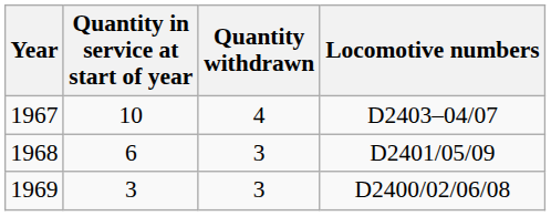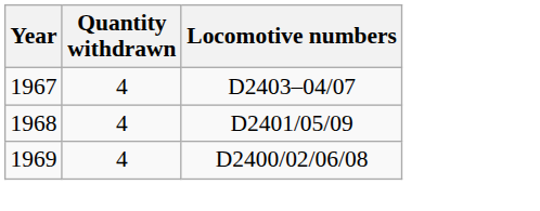- column: Quantity in service at start of year | 10 | 6 | 3
1968 | Quantity withdrawn: 3 -> 4
1969 | Quantity withdrawn: 3 -> 4
